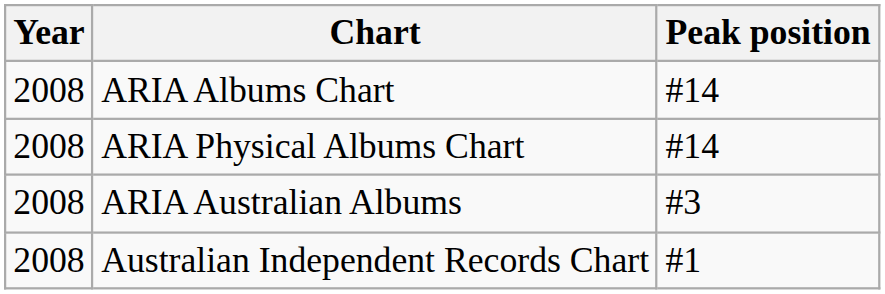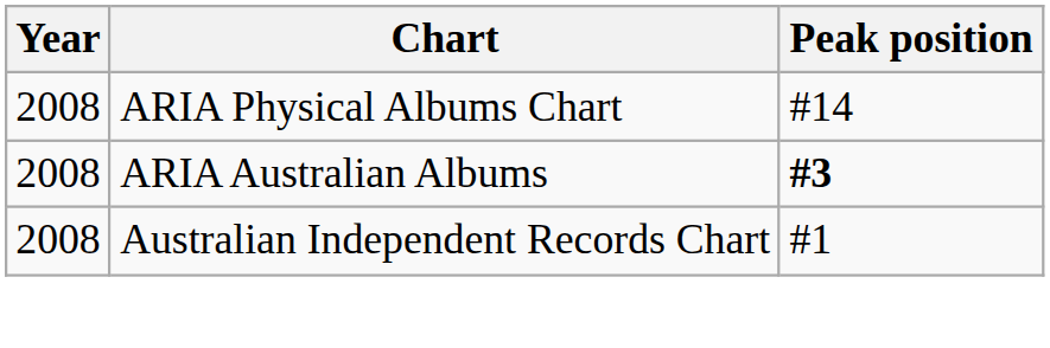- row: 2008 | ARIA Albums Chart | #14
ARIA Australian Albums | Peak position: normal -> bold
